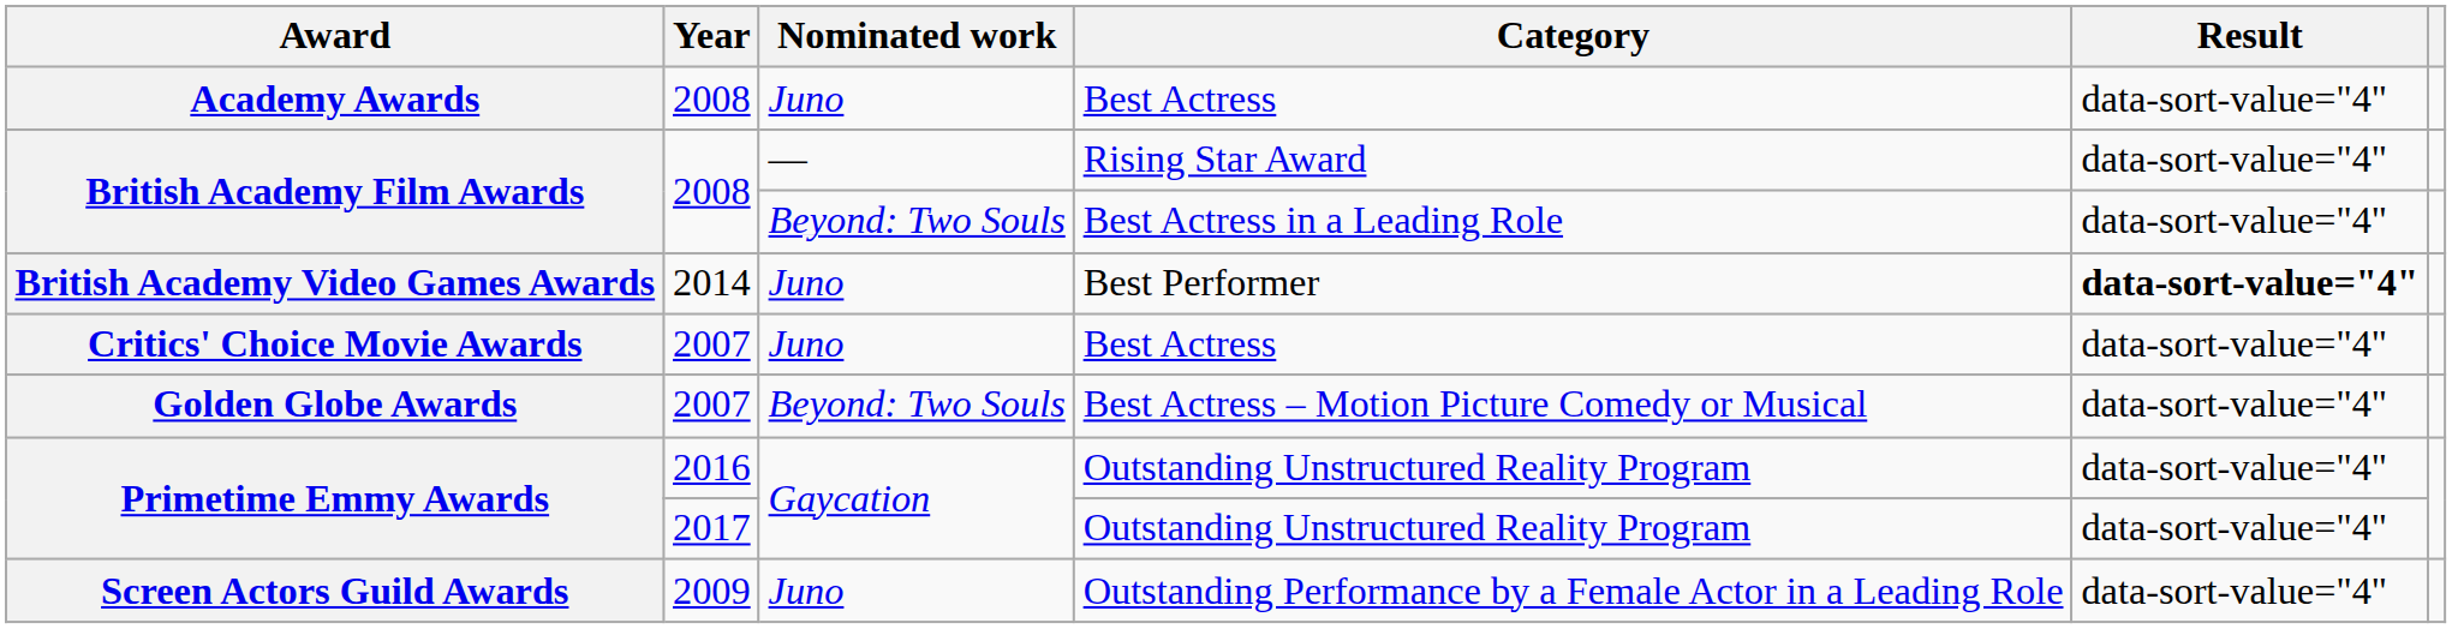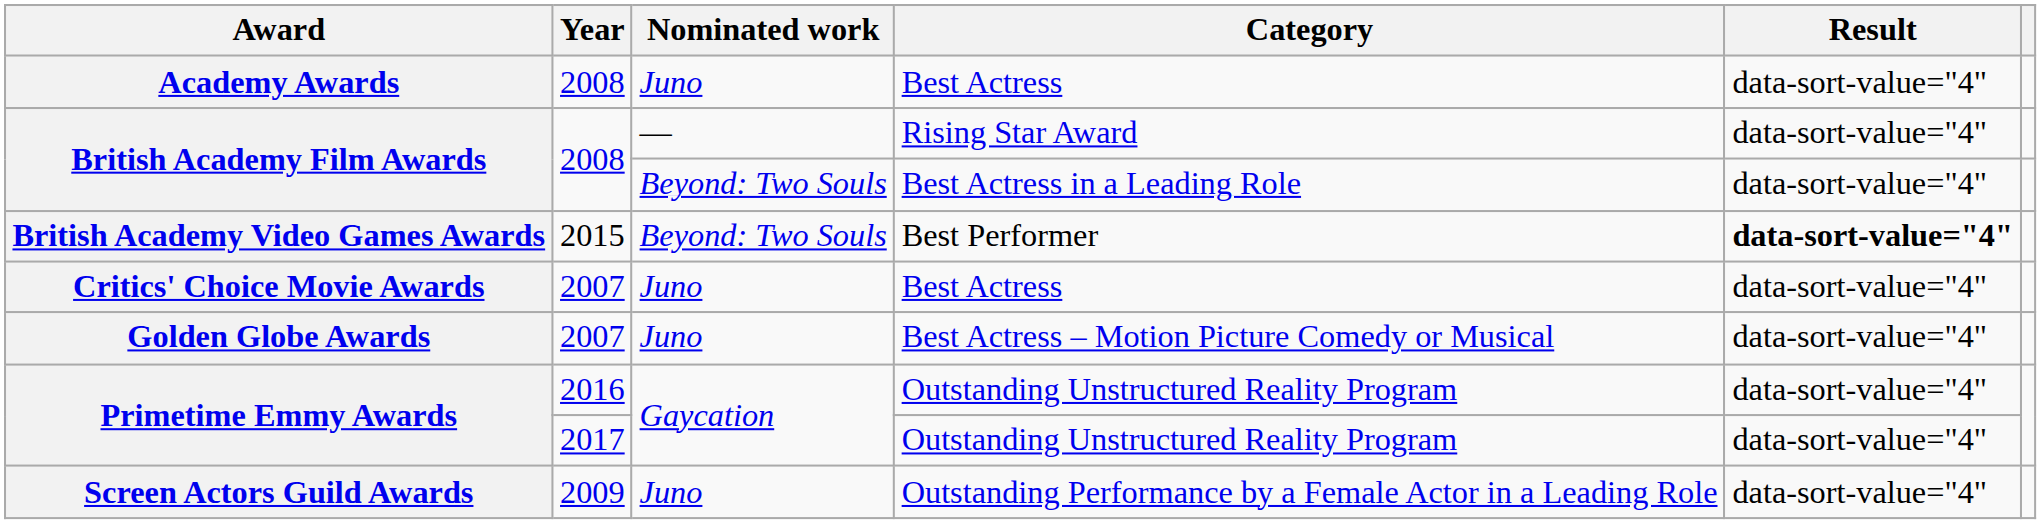British Academy Video Games Awards | Year: 2014 -> 2015
British Academy Video Games Awards | Nominated work: Juno -> Beyond: Two Souls
Golden Globe Awards | Nominated work: Beyond: Two Souls -> Juno
